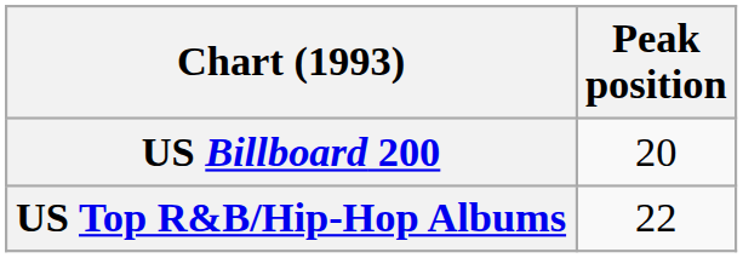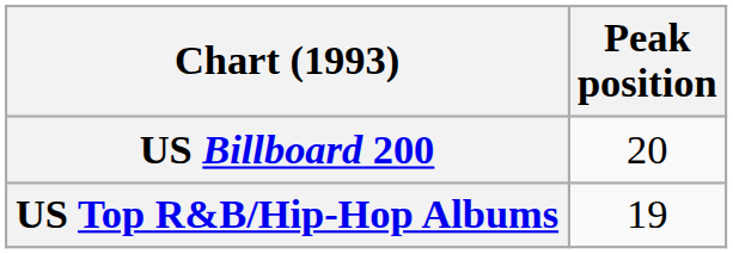US Top R&B/Hip-Hop Albums | Peak position: 22 -> 19
